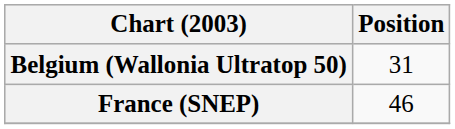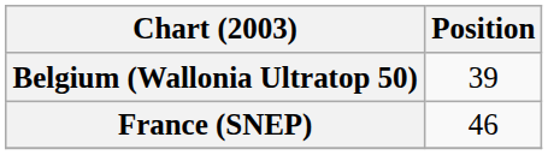Belgium (Wallonia Ultratop 50) | Position: 31 -> 39
